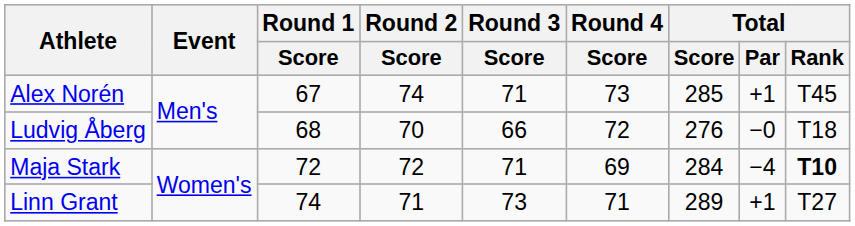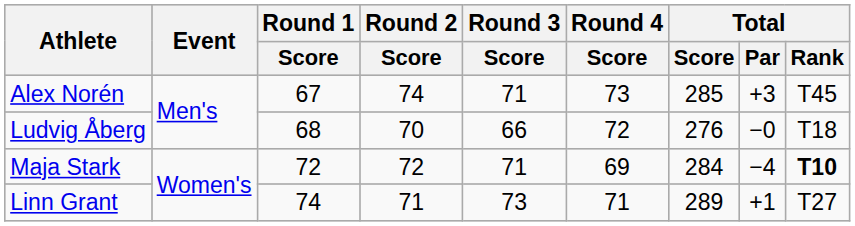Alex Norén | Total / Par: +1 -> +3
